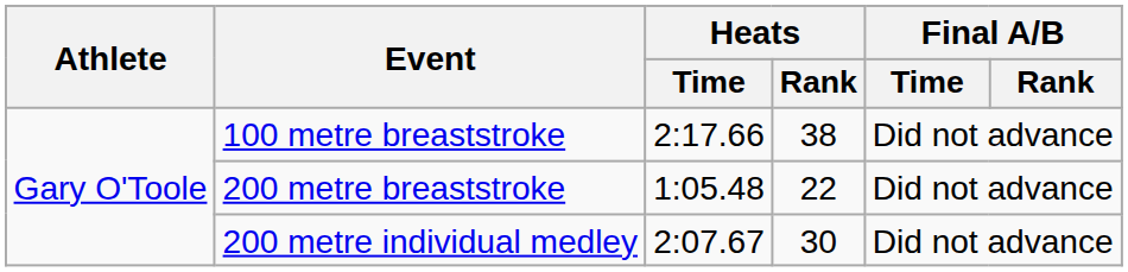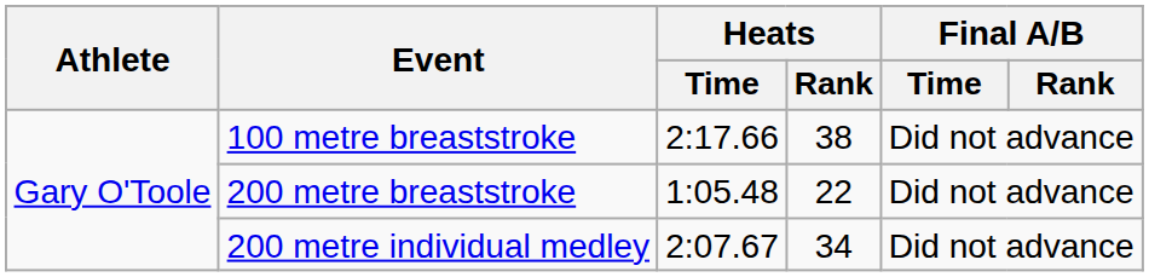200 metre individual medley | Heats / Rank: 30 -> 34
